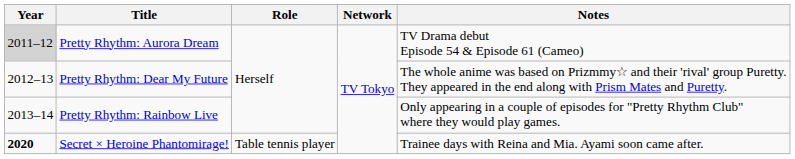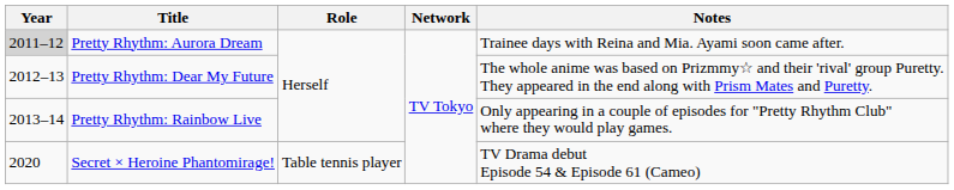Pretty Rhythm: Aurora Dream | Notes: TV Drama debut Episode 54 & Episode 61 (Cameo) -> Trainee days with Reina and Mia. Ayami soon came after.
Secret × Heroine Phantomirage! | Year: bold -> normal
Secret × Heroine Phantomirage! | Notes: Trainee days with Reina and Mia. Ayami soon came after. -> TV Drama debut Episode 54 & Episode 61 (Cameo)
